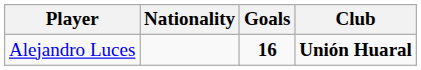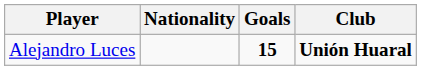Alejandro Luces | Goals: 16 -> 15
